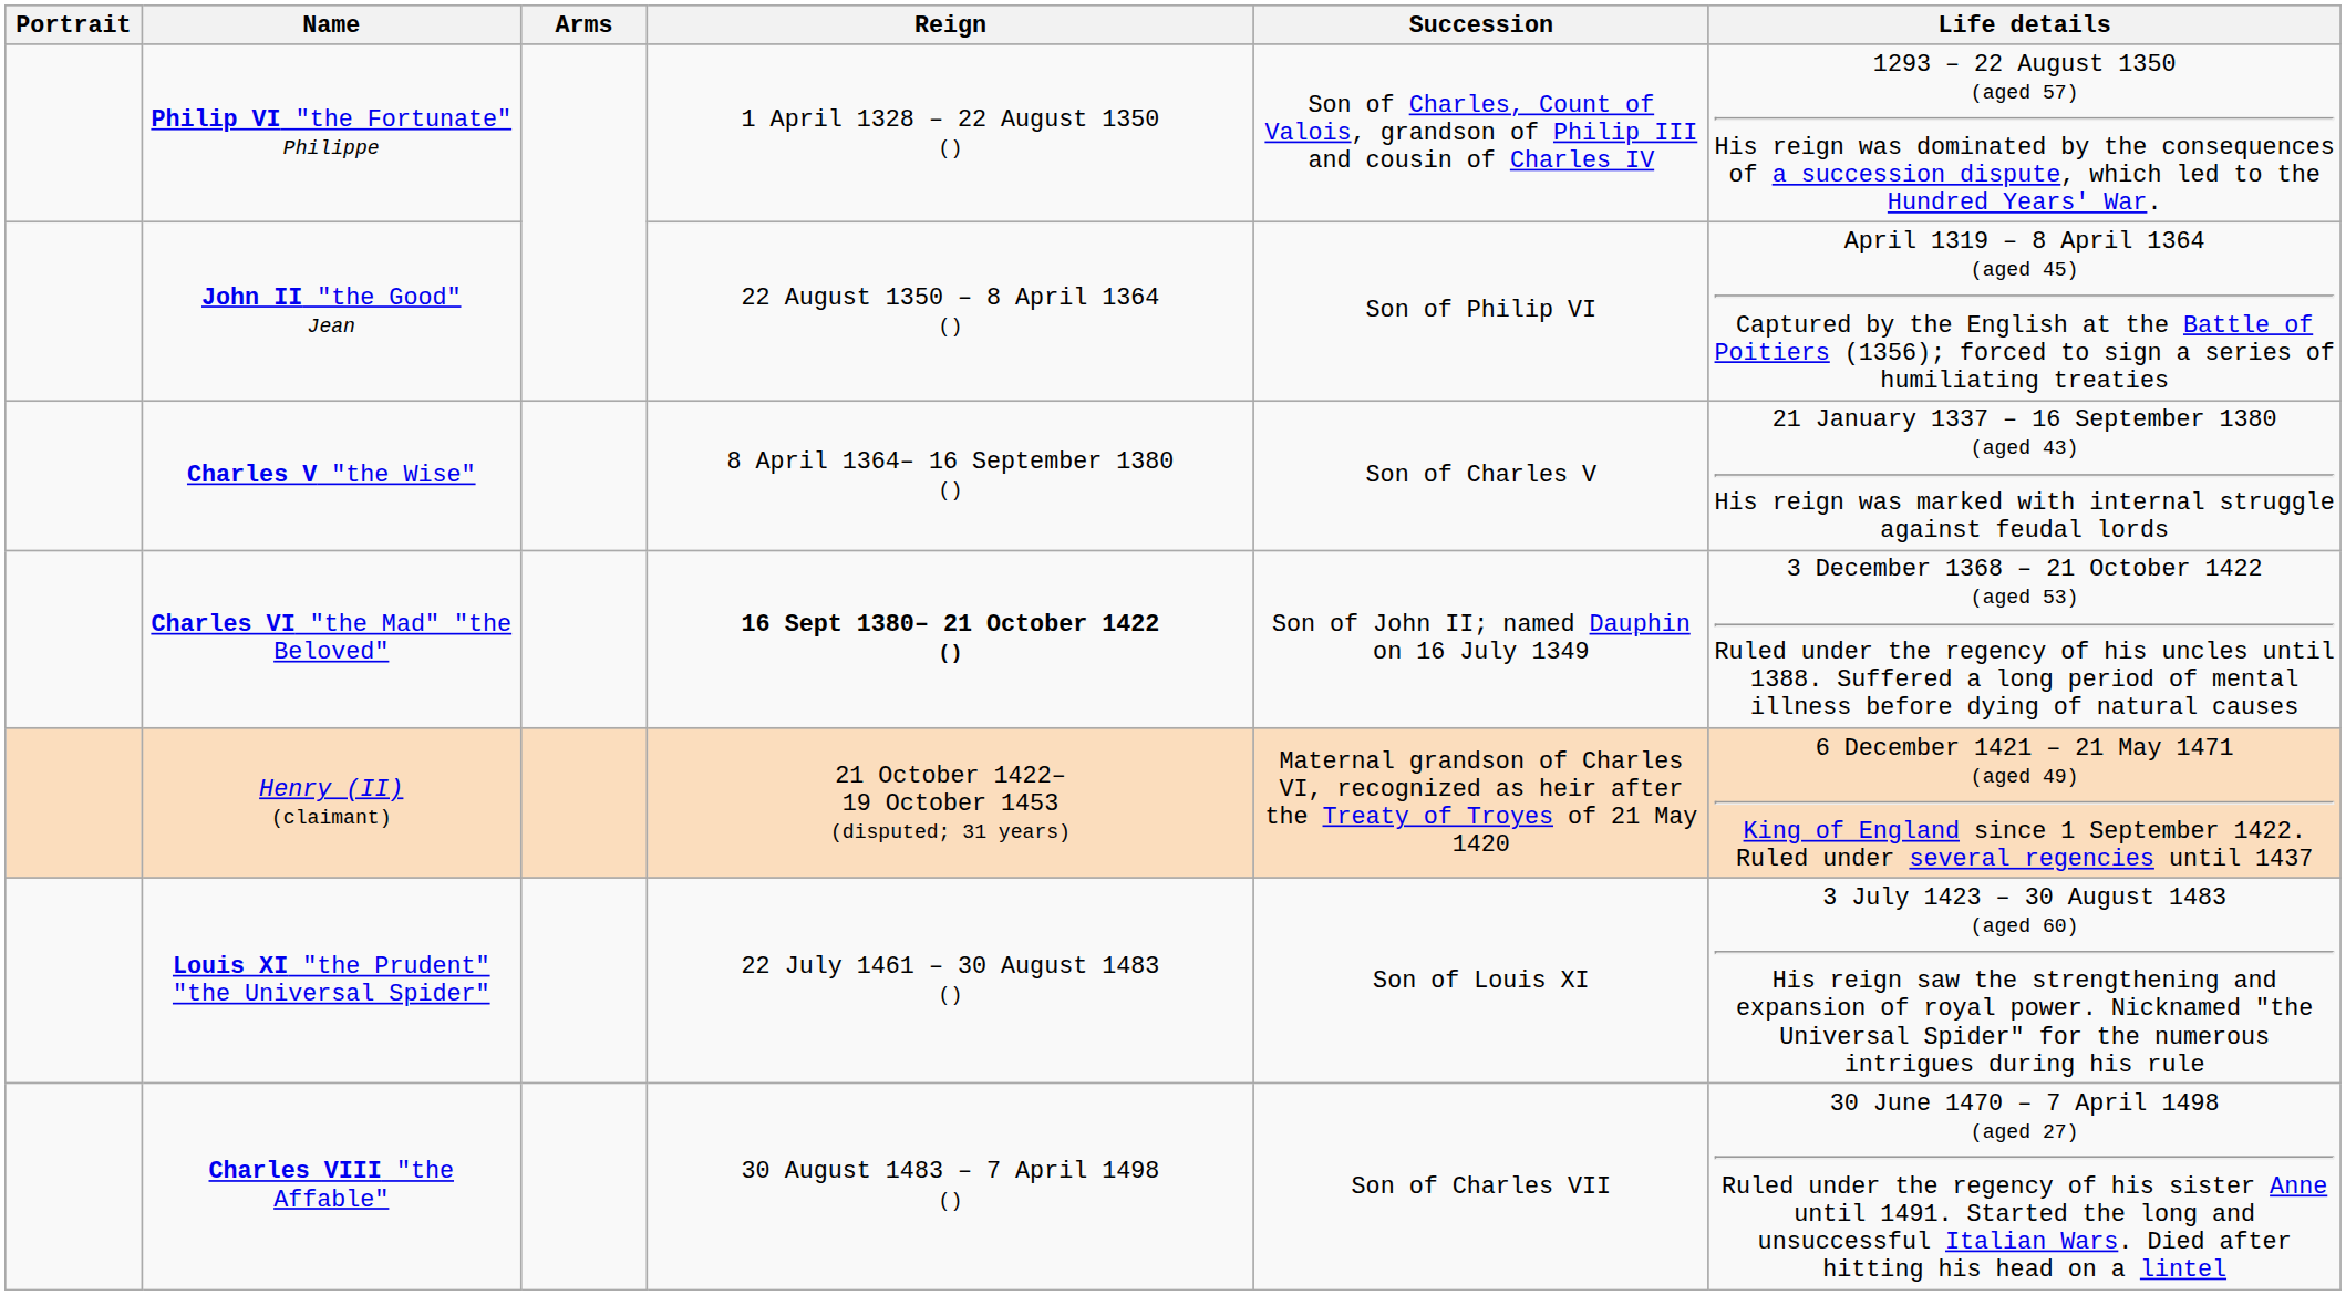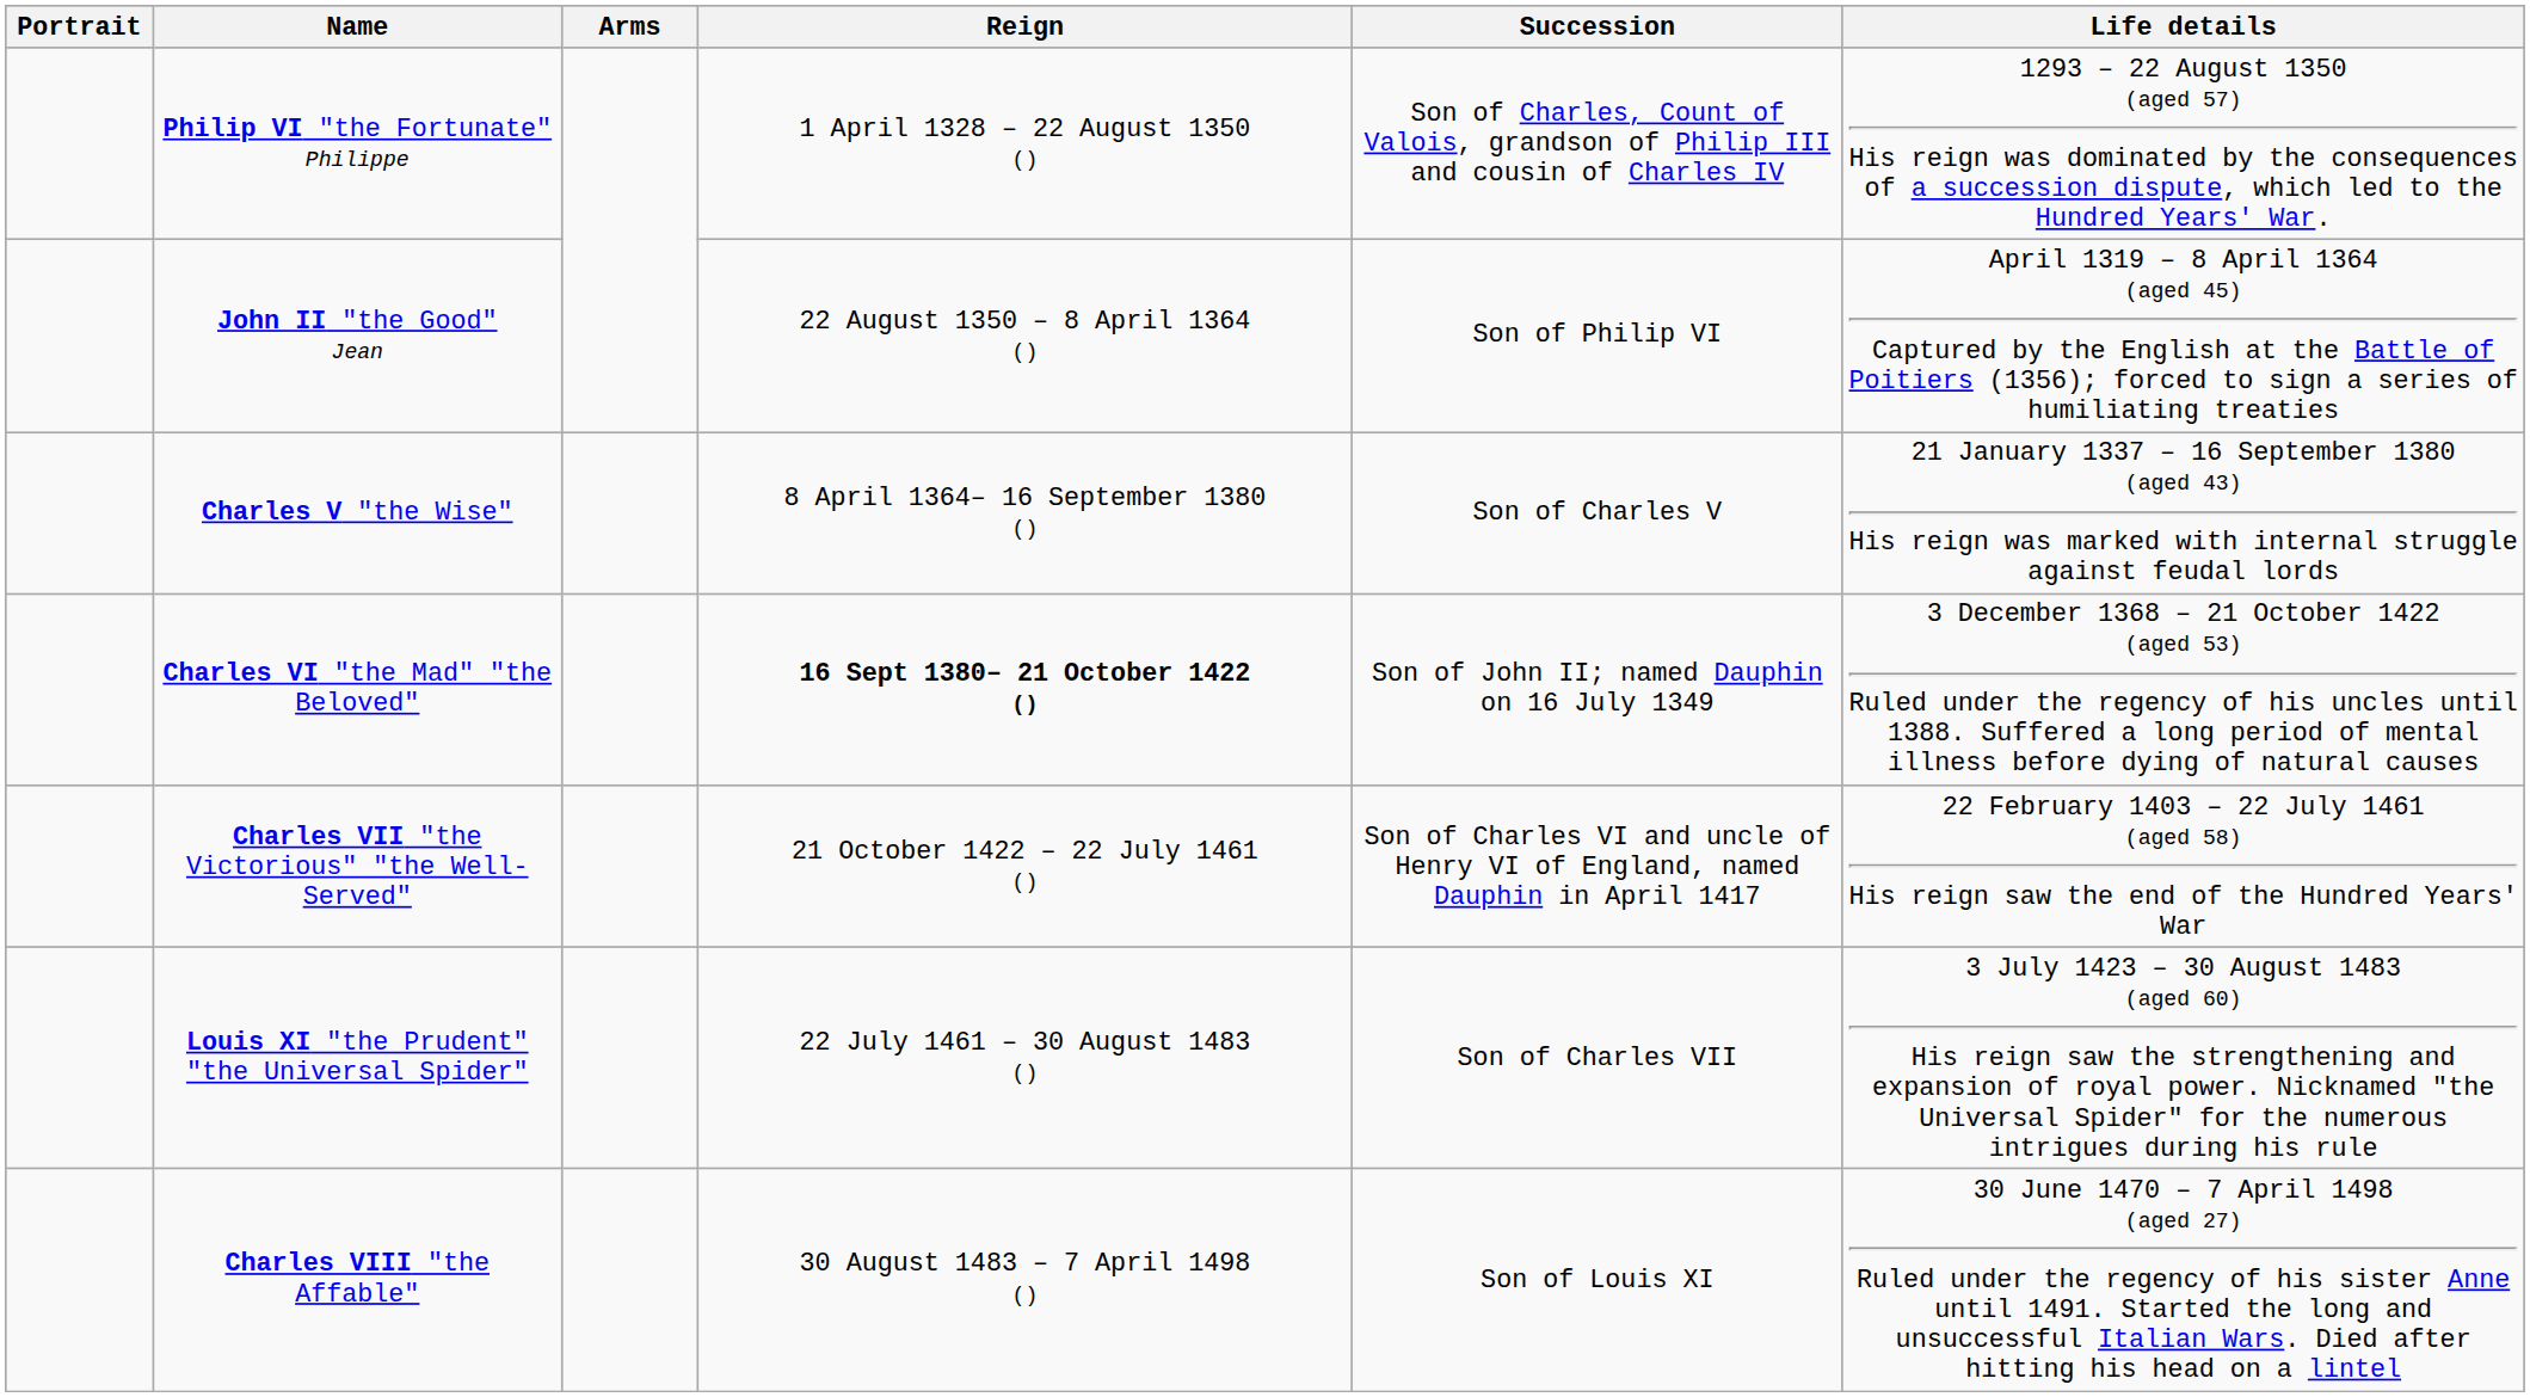- row: Henry (II) (claimant) | 21 October 1422– 19 October 1453 (disputed; 31 years) | Maternal grandson of Charles VI, recognized as heir after the Treaty of Troyes of 21 May 1420 | 6 December 1421 – 21 May 1471 (aged 49) King of England since 1 September 1422. Ruled under several regencies until 1437
+ row: Charles VII "the Victorious" "the Well-Served" | 21 October 1422 – 22 July 1461 () | Son of Charles VI and uncle of Henry VI of England, named Dauphin in April 1417 | 22 February 1403 – 22 July 1461 (aged 58) His reign saw the end of the Hundred Years' War
Louis XI "the Prudent" "the Universal Spider" | Succession: Son of Louis XI -> Son of Charles VII
Charles VIII "the Affable" | Succession: Son of Charles VII -> Son of Louis XI
